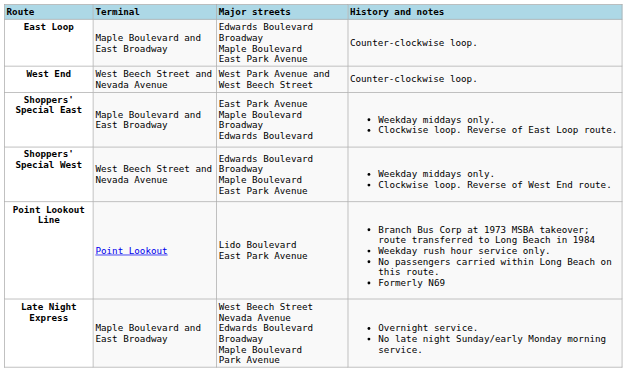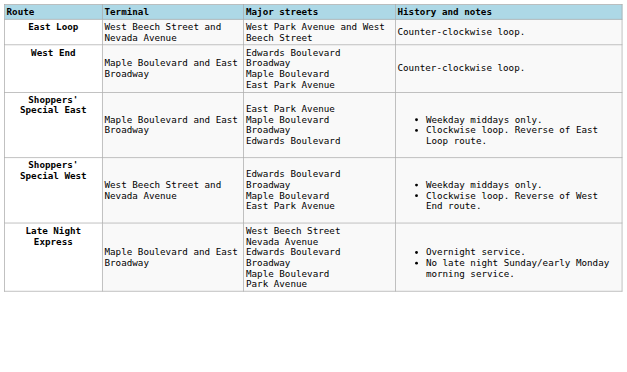East Loop | Terminal: Maple Boulevard and East Broadway -> West Beech Street and Nevada Avenue
East Loop | Major streets: Edwards Boulevard Broadway Maple Boulevard East Park Avenue -> West Park Avenue and West Beech Street
West End | Terminal: West Beech Street and Nevada Avenue -> Maple Boulevard and East Broadway
West End | Major streets: West Park Avenue and West Beech Street -> Edwards Boulevard Broadway Maple Boulevard East Park Avenue
- row: Point Lookout Line | Point Lookout | Lido Boulevard East Park Avenue | Branch Bus Corp at 1973 MSBA takeover; route transferred to Long Beach in 1984 Weekday rush hour service only. No passengers carried within Long Beach on this route. Formerly N69
